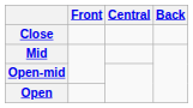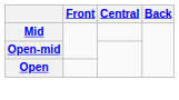- row: Close
